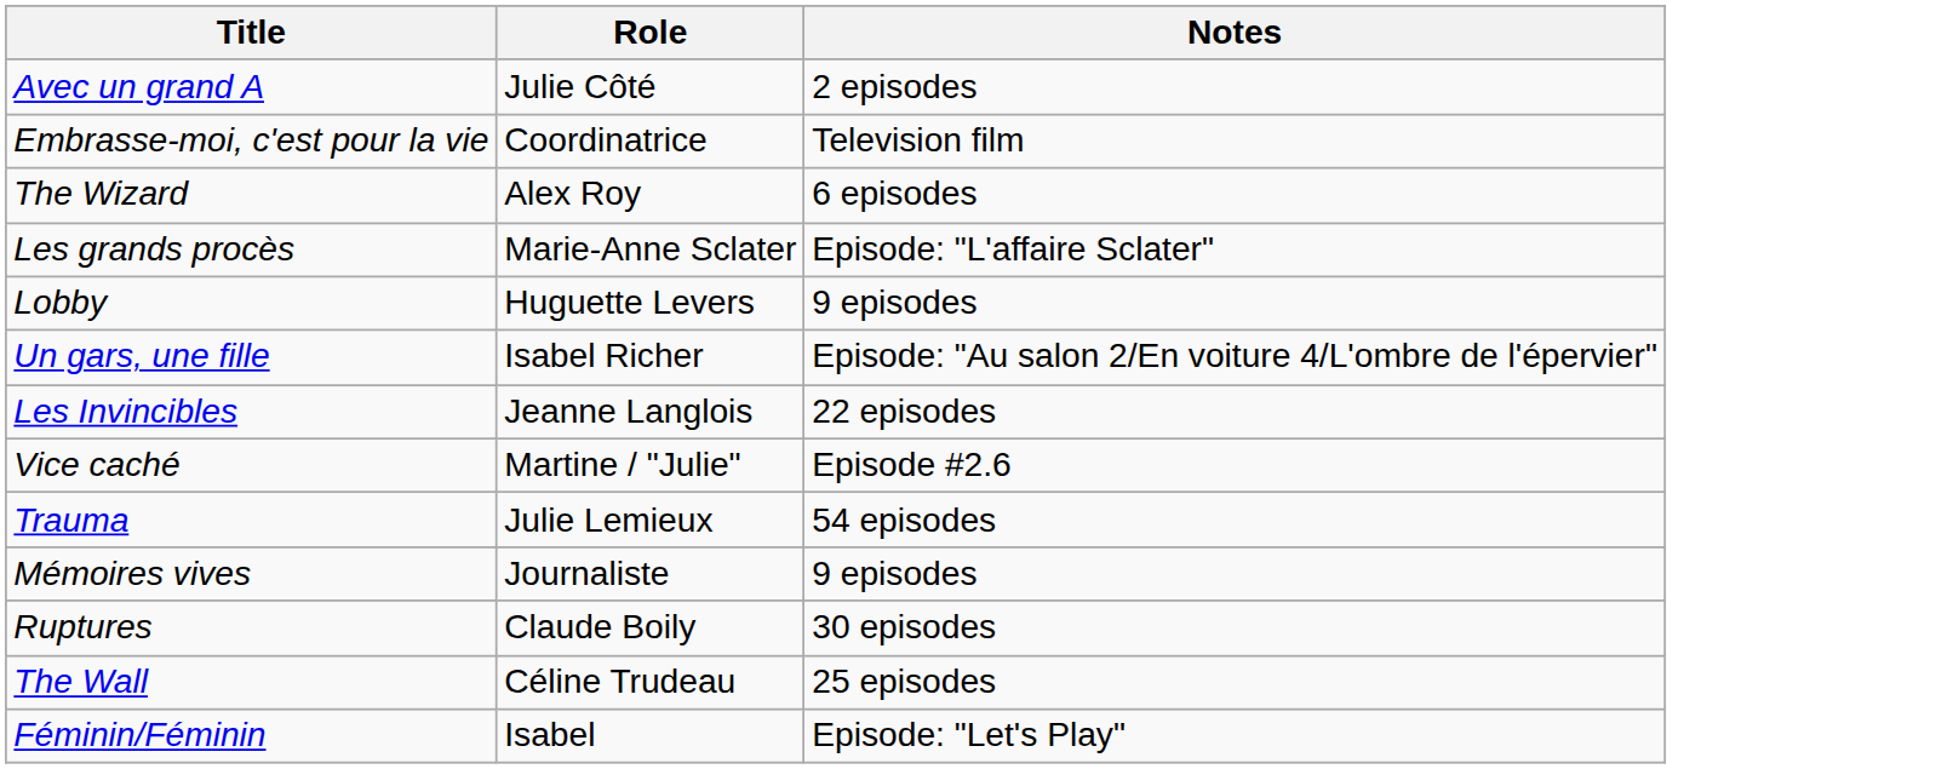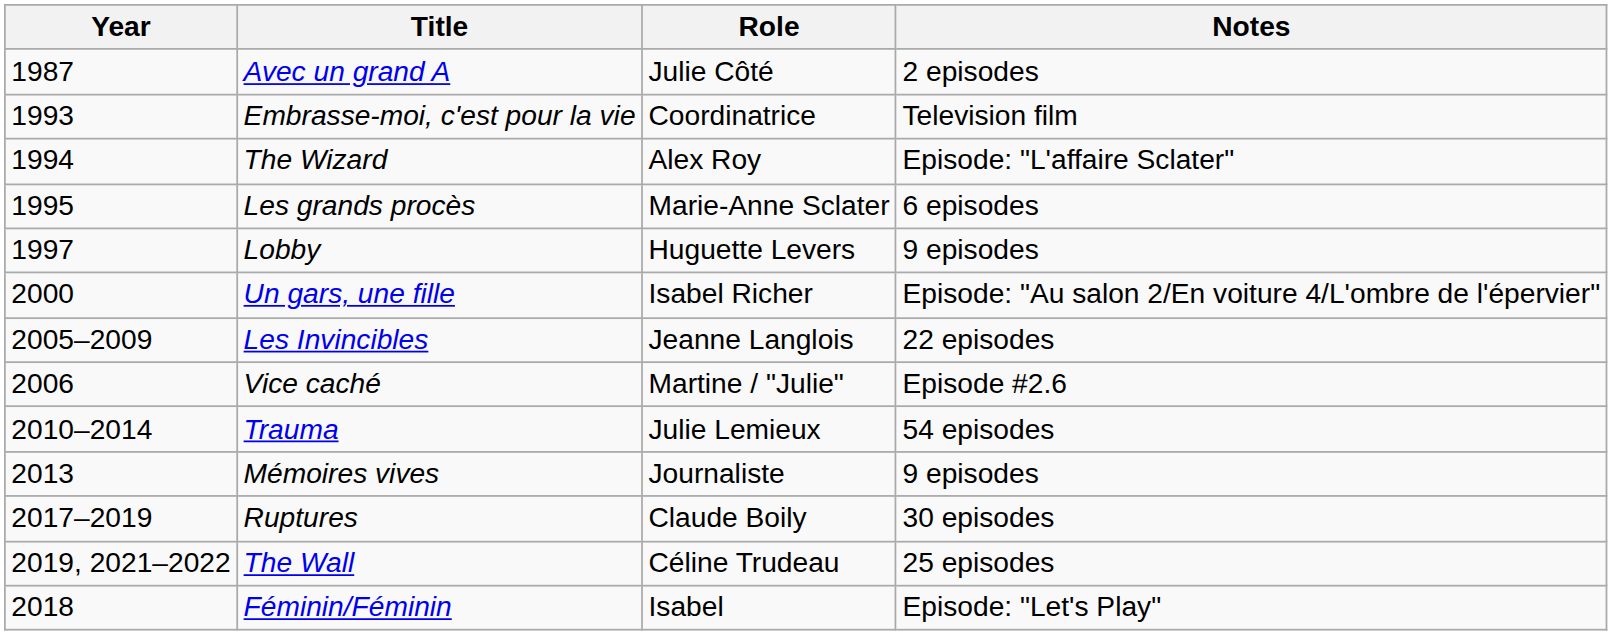+ column: Year | 1987 | 1993 | 1994 | 1995 | 1997 | 2000 | 2005–2009 | 2006 | 2010–2014 | 2013 | 2017–2019 | 2019, 2021–2022 | 2018
The Wizard | Notes: 6 episodes -> Episode: "L'affaire Sclater"
Les grands procès | Notes: Episode: "L'affaire Sclater" -> 6 episodes
